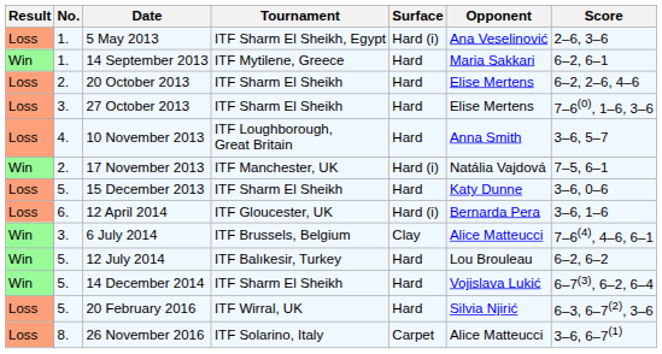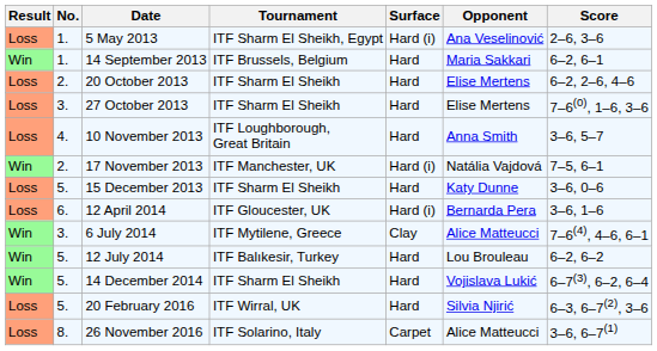14 September 2013 | Tournament: ITF Mytilene, Greece -> ITF Brussels, Belgium
6 July 2014 | Tournament: ITF Brussels, Belgium -> ITF Mytilene, Greece
